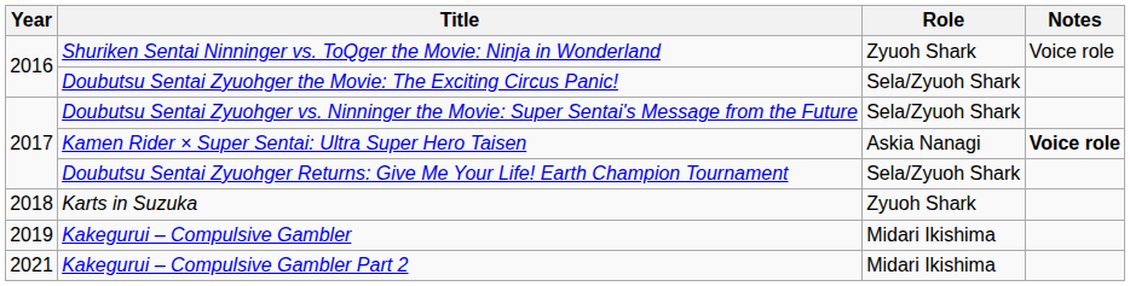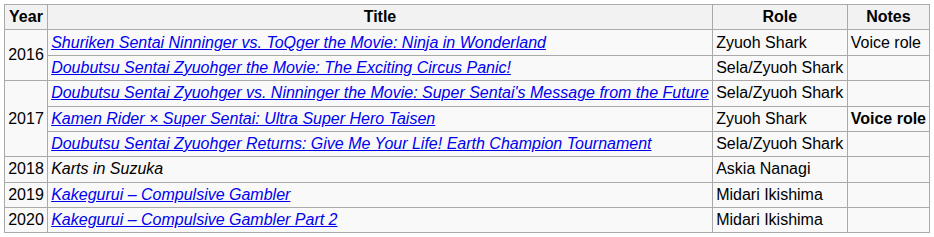Kamen Rider × Super Sentai: Ultra Super Hero Taisen | Role: Askia Nanagi -> Zyuoh Shark
Karts in Suzuka | Role: Zyuoh Shark -> Askia Nanagi
Kakegurui – Compulsive Gambler Part 2 | Year: 2021 -> 2020
